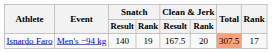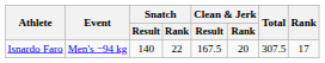Isnardo Faro | Snatch / Rank: 19 -> 22
Isnardo Faro | Total: lightsalmon background -> no background
